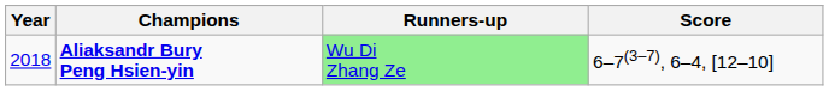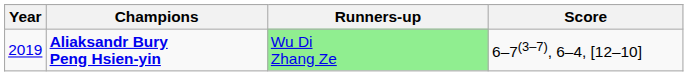Aliaksandr Bury Peng Hsien-yin | Year: 2018 -> 2019
